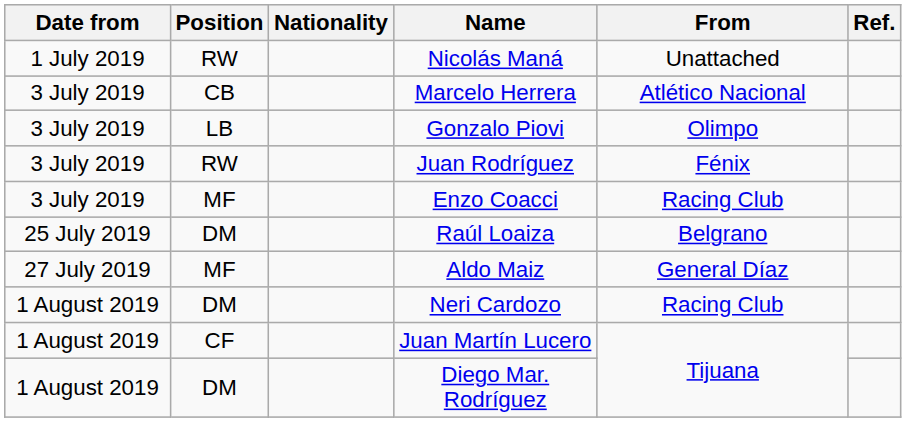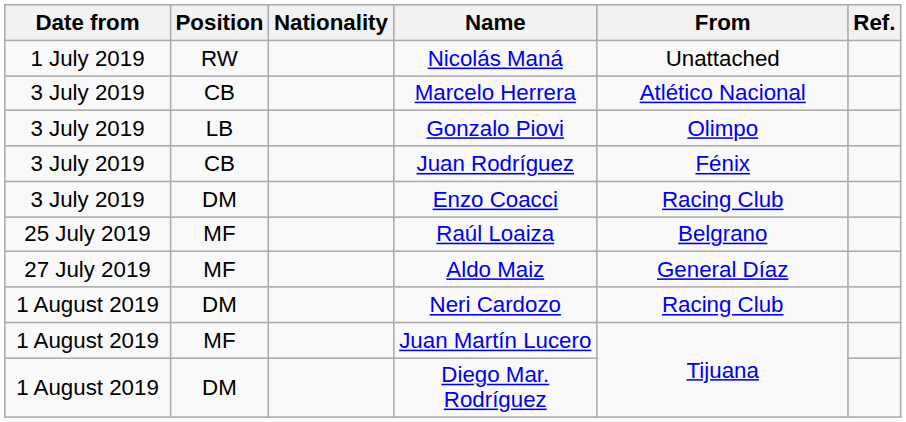Juan Rodríguez | Position: RW -> CB
Enzo Coacci | Position: MF -> DM
Raúl Loaiza | Position: DM -> MF
Juan Martín Lucero | Position: CF -> MF
